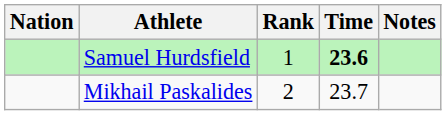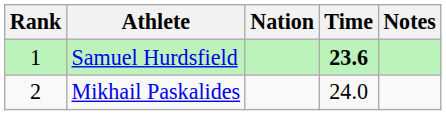columns swapped: Rank <-> Nation
Mikhail Paskalides | Time: 23.7 -> 24.0
